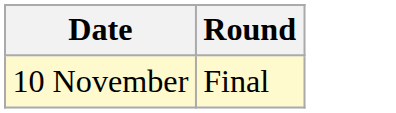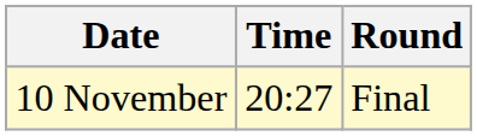+ column: Time | 20:27
